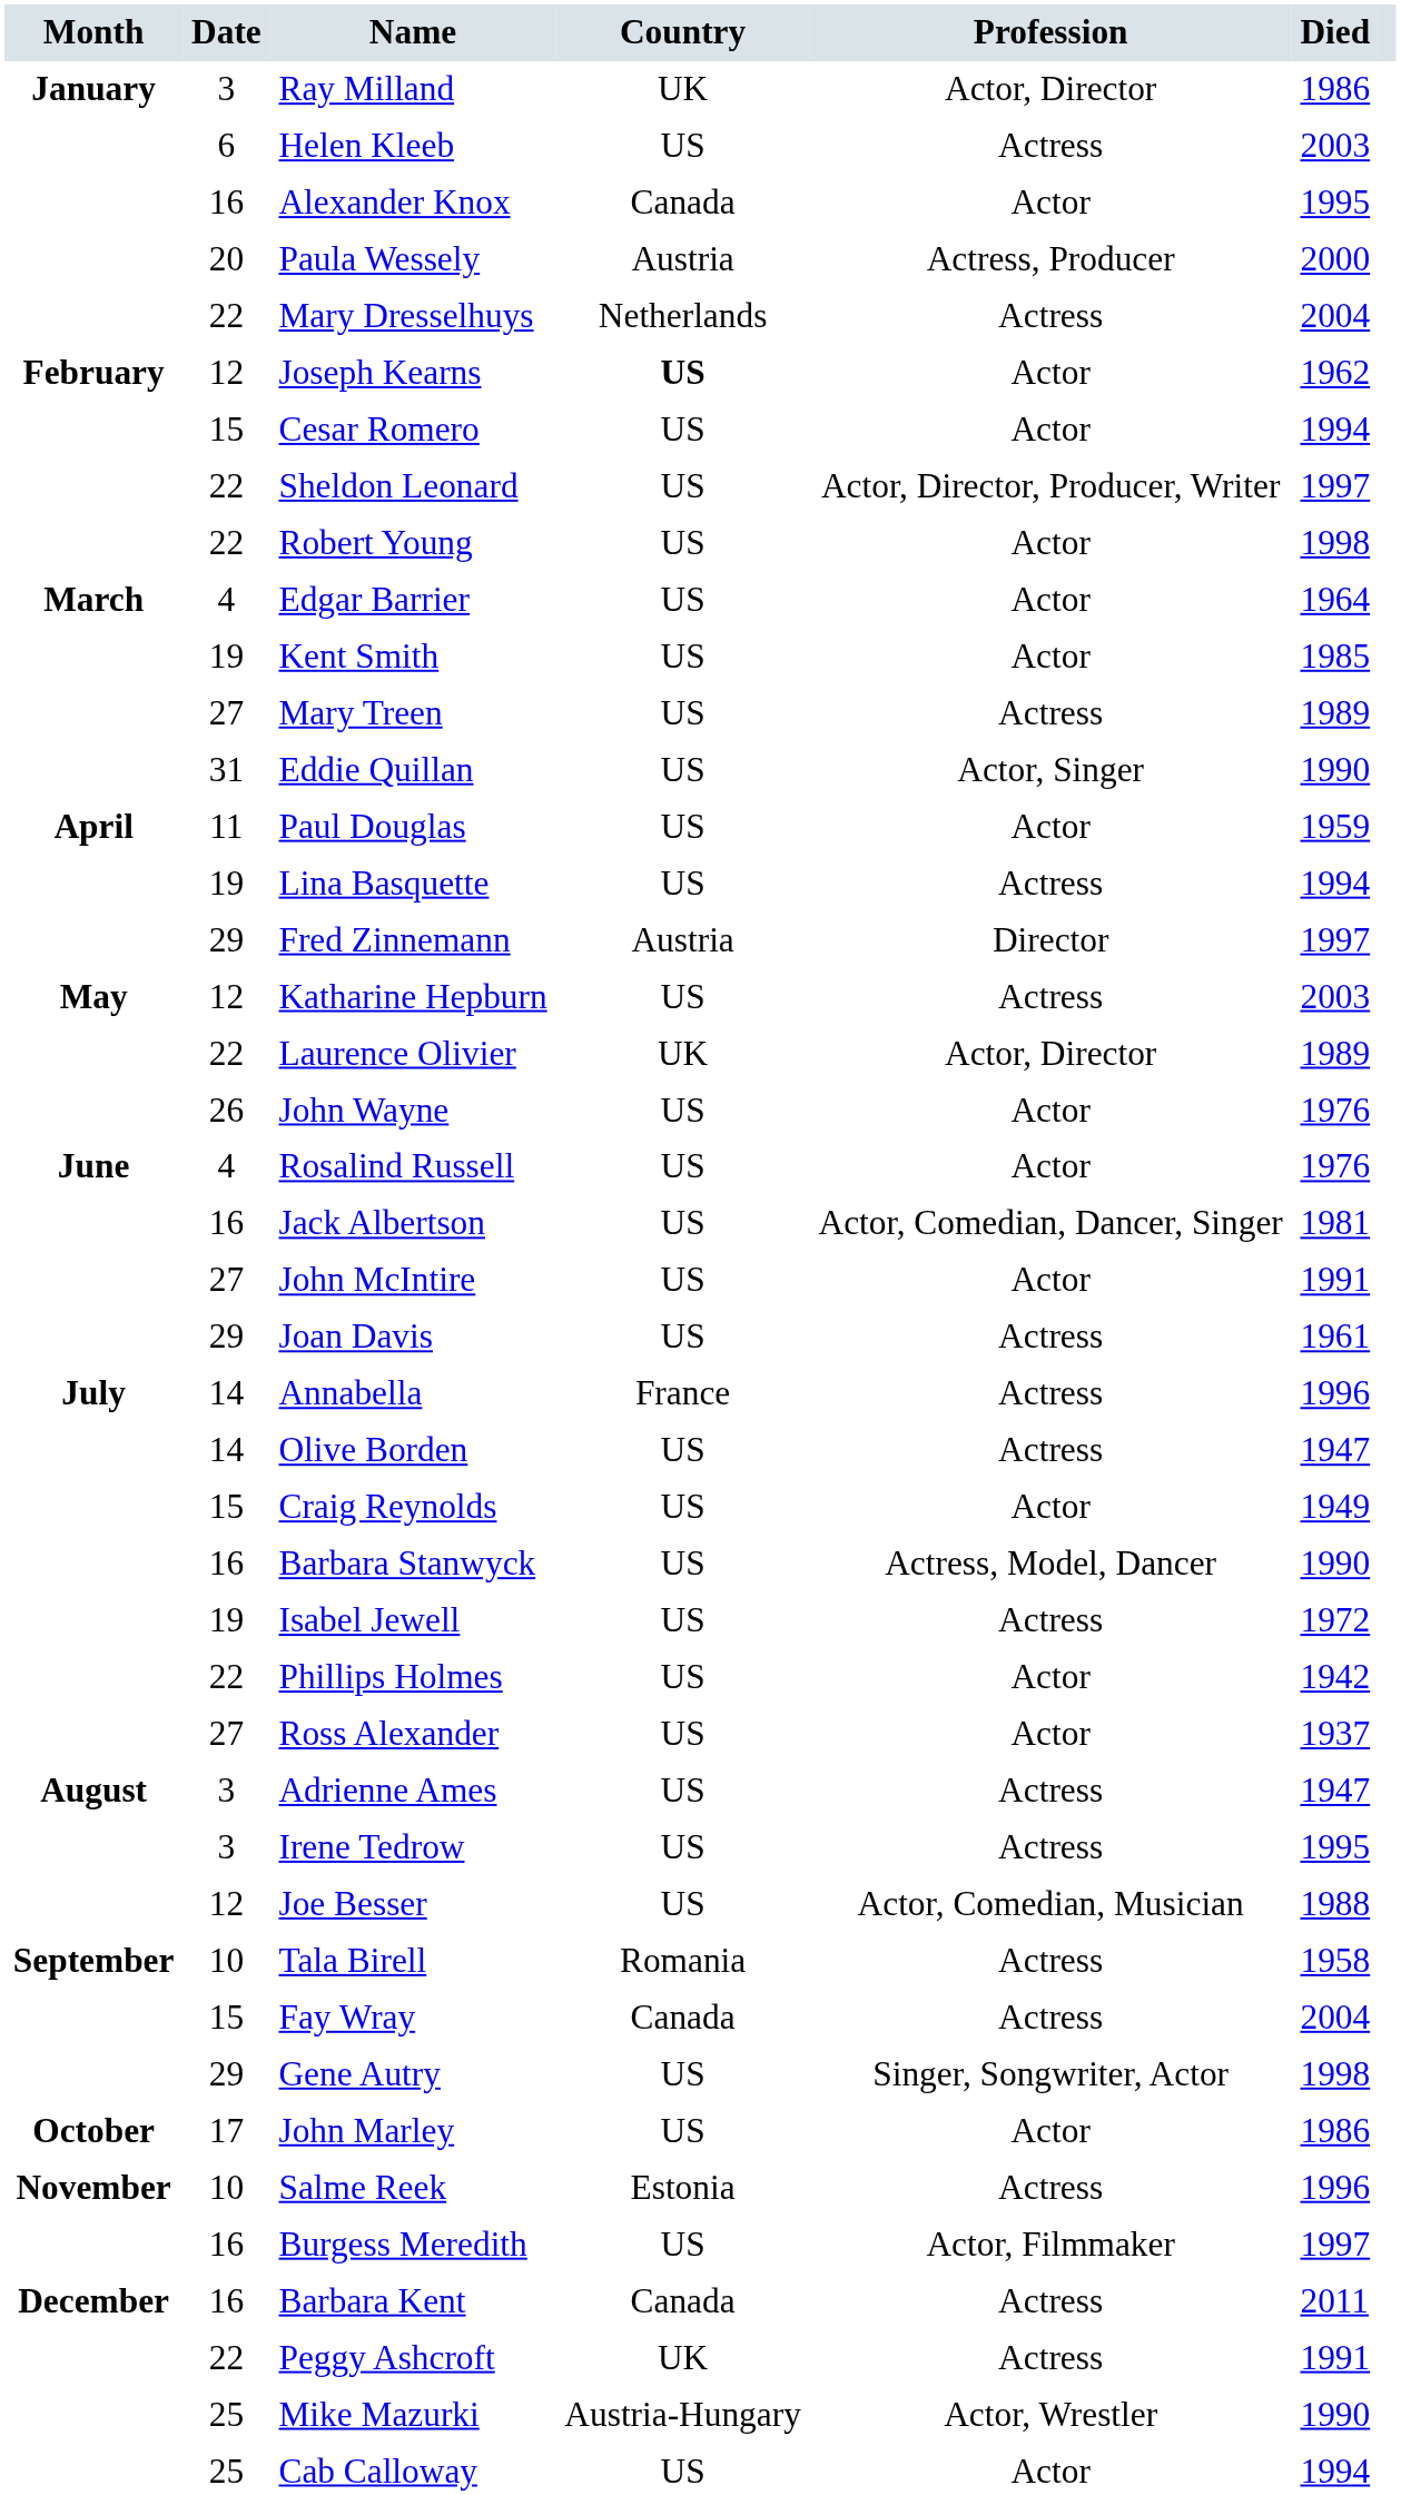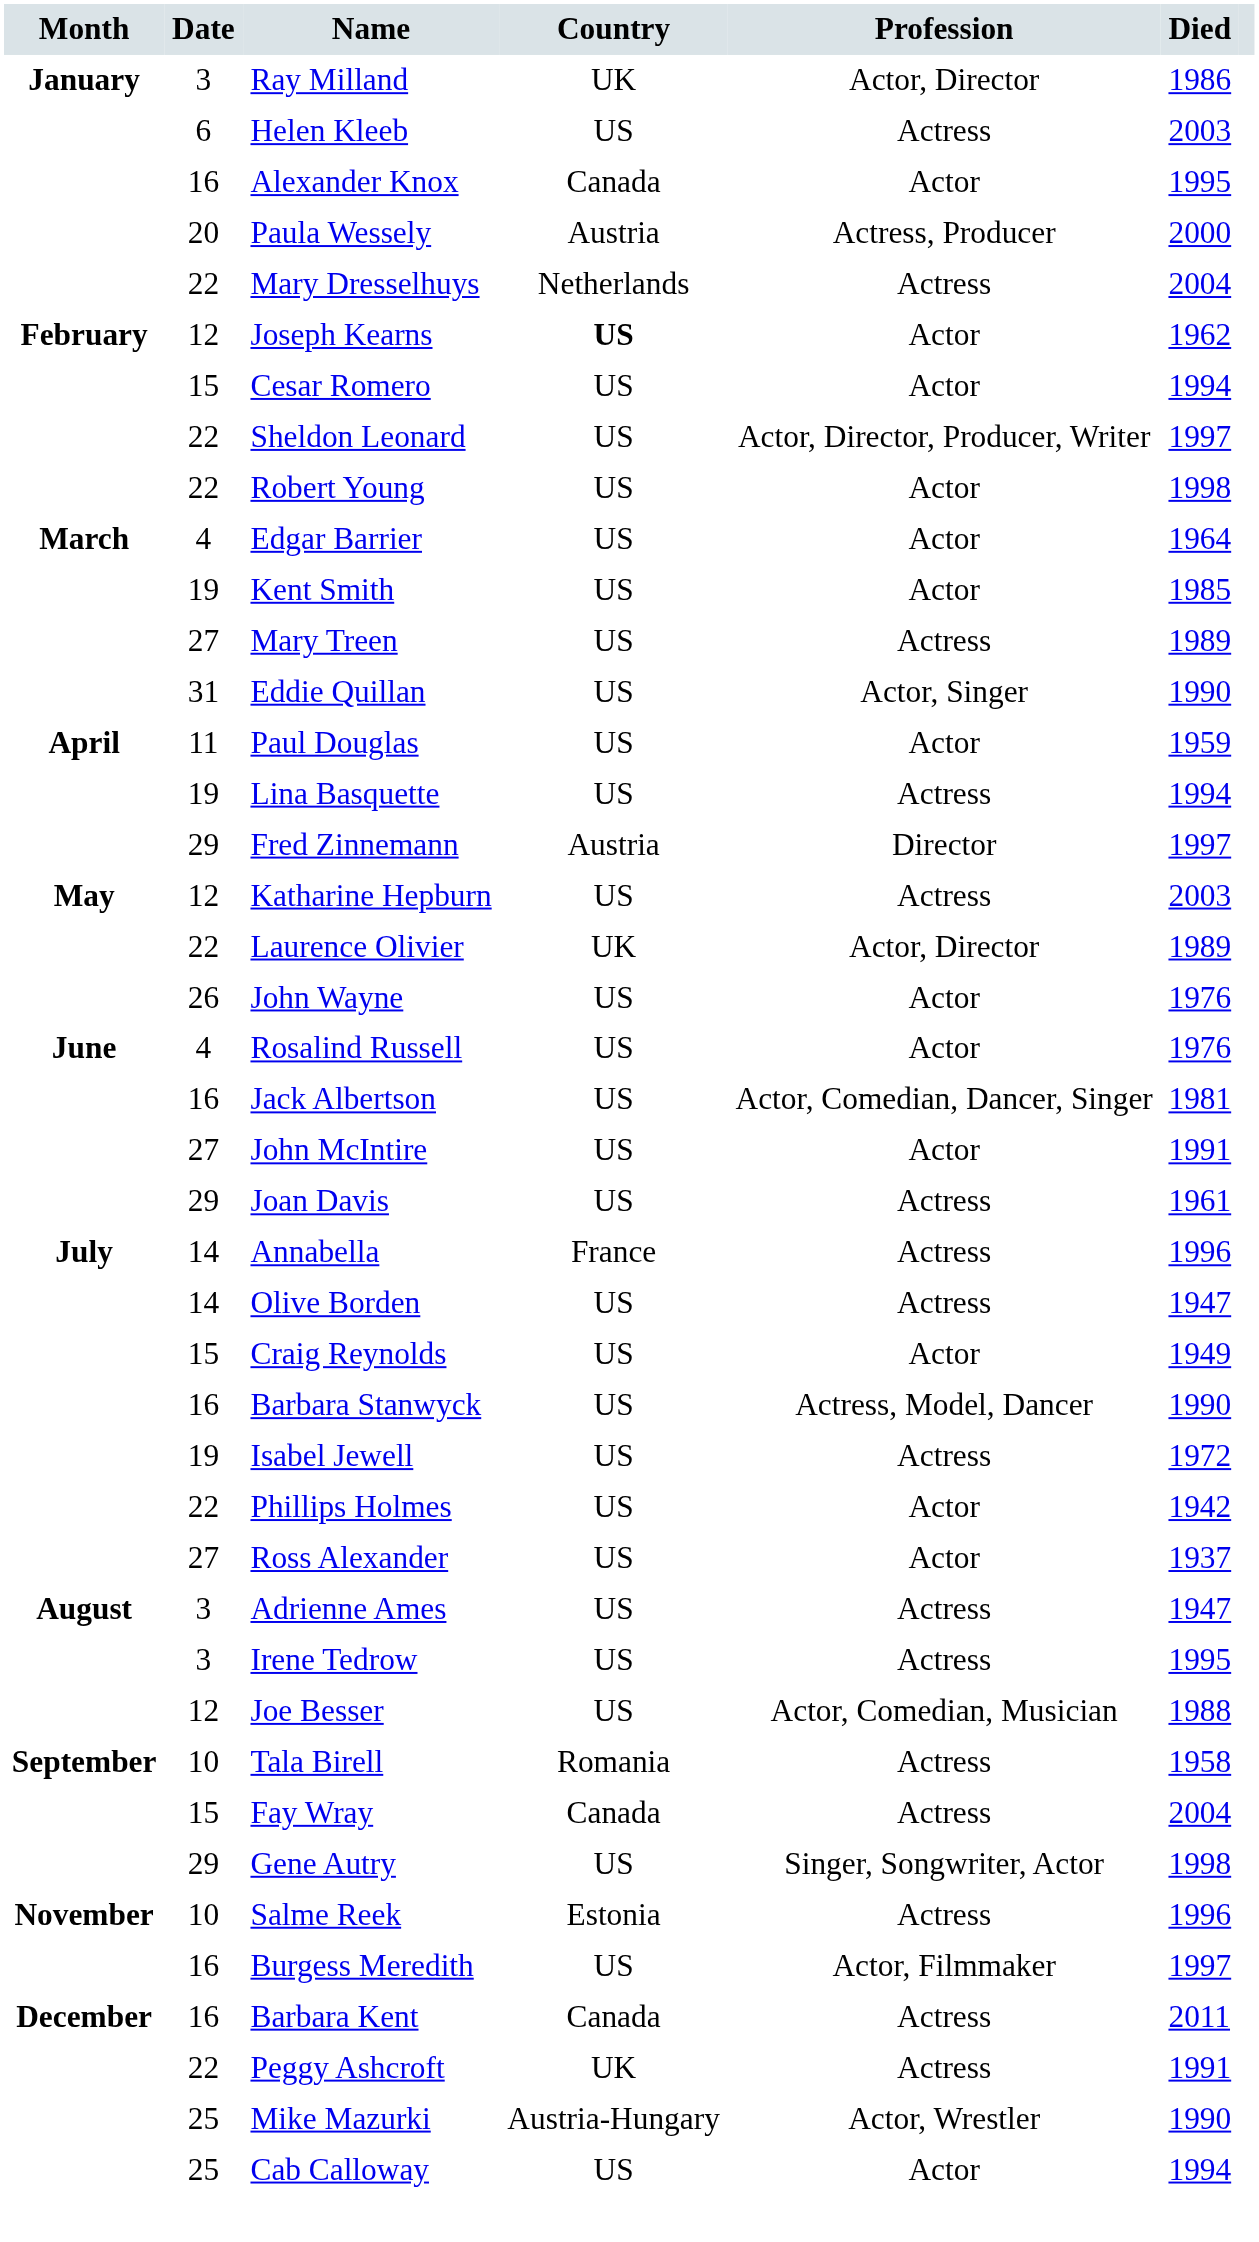- row: October | 17 | John Marley | US | Actor | 1986
